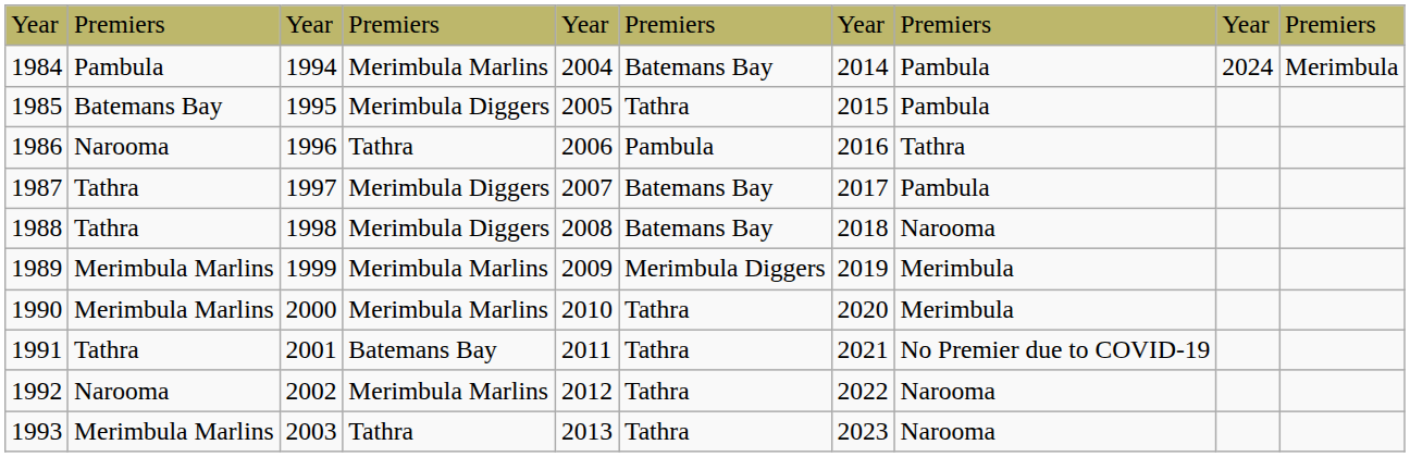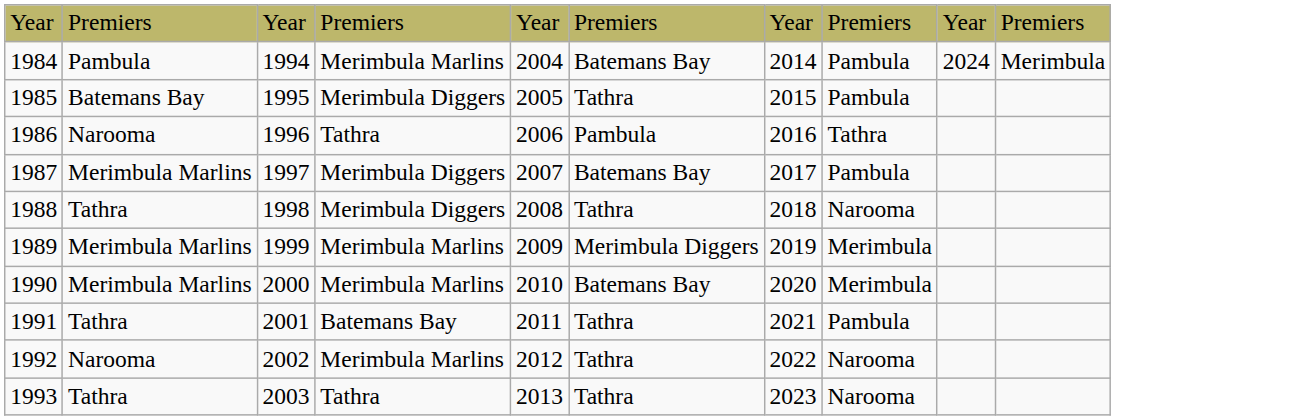1987 | column 2: Tathra -> Merimbula Marlins
1988 | column 6: Batemans Bay -> Tathra
1990 | column 6: Tathra -> Batemans Bay
1991 | column 8: No Premier due to COVID-19 -> Pambula
1993 | column 2: Merimbula Marlins -> Tathra
